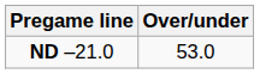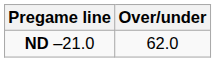ND –21.0 | Over/under: 53.0 -> 62.0
